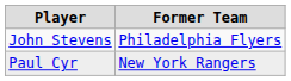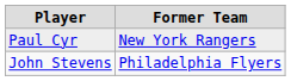rows swapped: John Stevens <-> Paul Cyr
